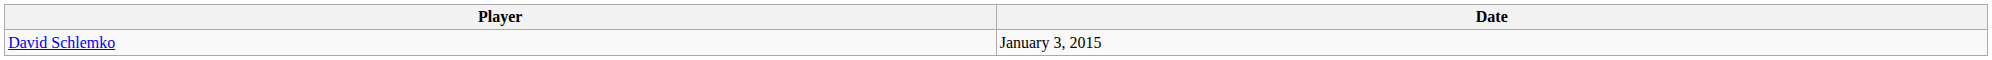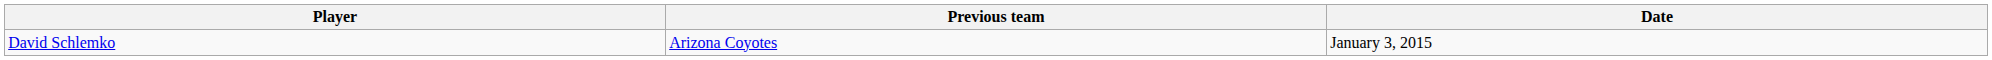+ column: Previous team | Arizona Coyotes
